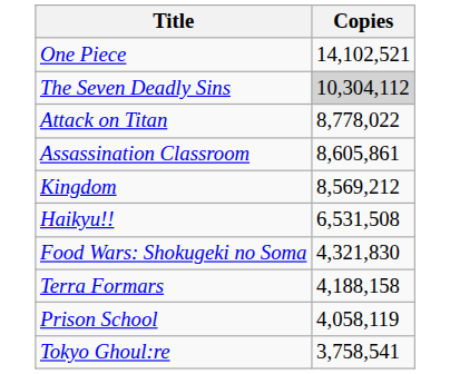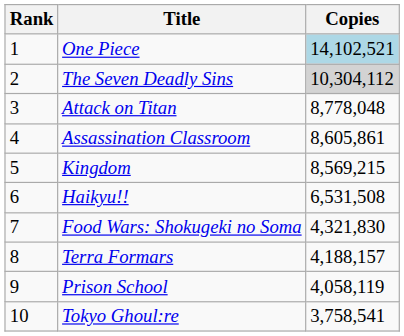+ column: Rank | 1 | 2 | 3 | 4 | 5 | 6 | 7 | 8 | 9 | 10
One Piece | Copies: no background -> lightblue background
Attack on Titan | Copies: 8,778,022 -> 8,778,048
Kingdom | Copies: 8,569,212 -> 8,569,215
Terra Formars | Copies: 4,188,158 -> 4,188,157
